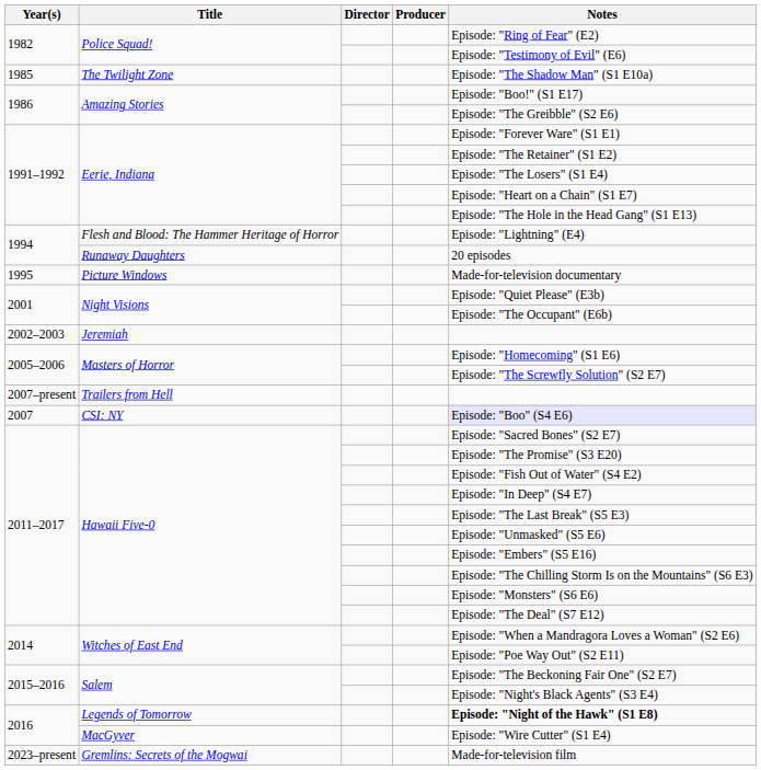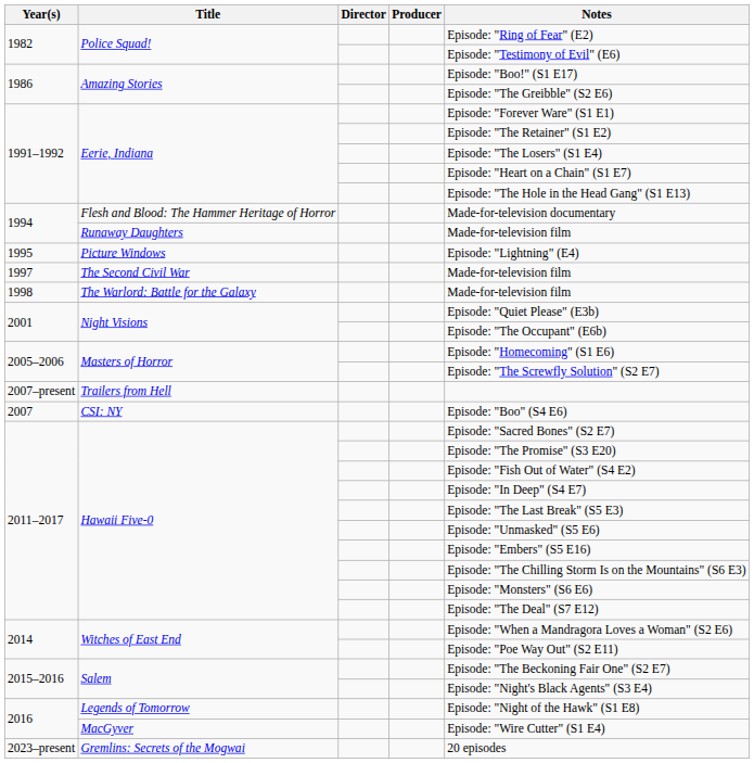- row: 1985 | The Twilight Zone | Episode: "The Shadow Man" (S1 E10a)
Flesh and Blood: The Hammer Heritage of Horror | Notes: Episode: "Lightning" (E4) -> Made-for-television documentary
Runaway Daughters | Notes: 20 episodes -> Made-for-television film
Picture Windows | Notes: Made-for-television documentary -> Episode: "Lightning" (E4)
+ row: 1997 | The Second Civil War | Made-for-television film
+ row: 1998 | The Warlord: Battle for the Galaxy | Made-for-television film
- row: 2002–2003 | Jeremiah
CSI: NY | Notes: lavender background -> no background
Legends of Tomorrow | Notes: bold -> normal
Gremlins: Secrets of the Mogwai | Notes: Made-for-television film -> 20 episodes
